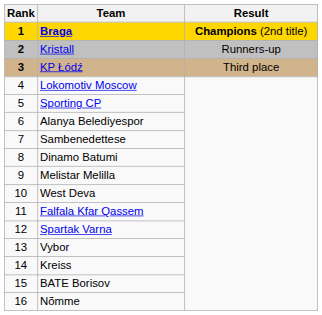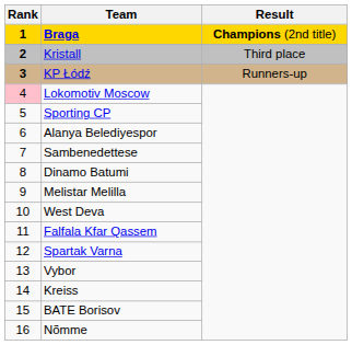Kristall | Result: Runners-up -> Third place
KP Łódź | Result: Third place -> Runners-up
Lokomotiv Moscow | Rank: no background -> pink background
